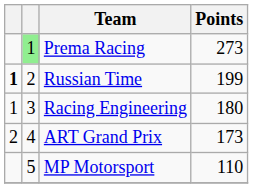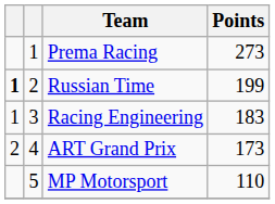Prema Racing | column 2: lightgreen background -> no background
Racing Engineering | Points: 180 -> 183
